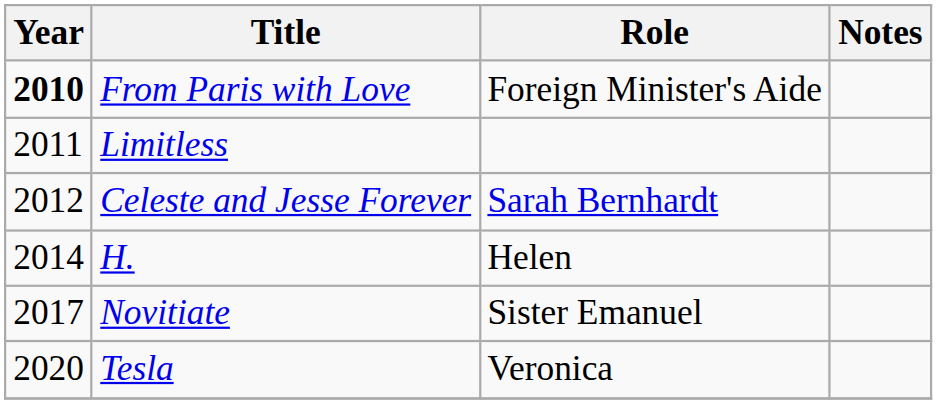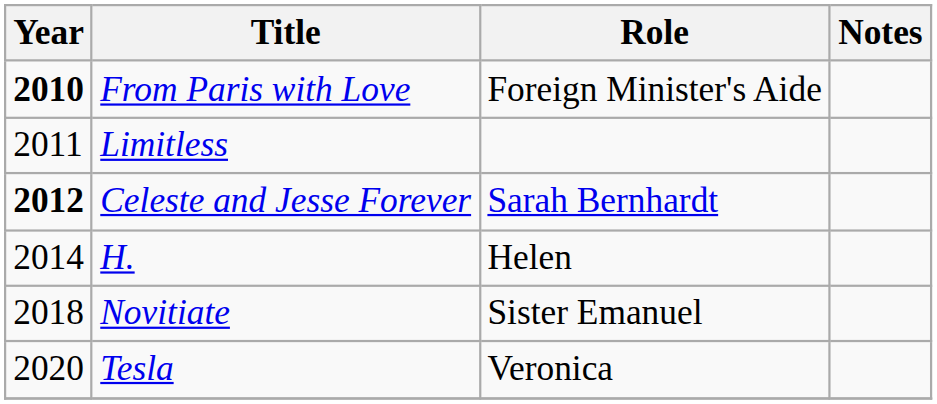Celeste and Jesse Forever | Year: normal -> bold
Novitiate | Year: 2017 -> 2018
